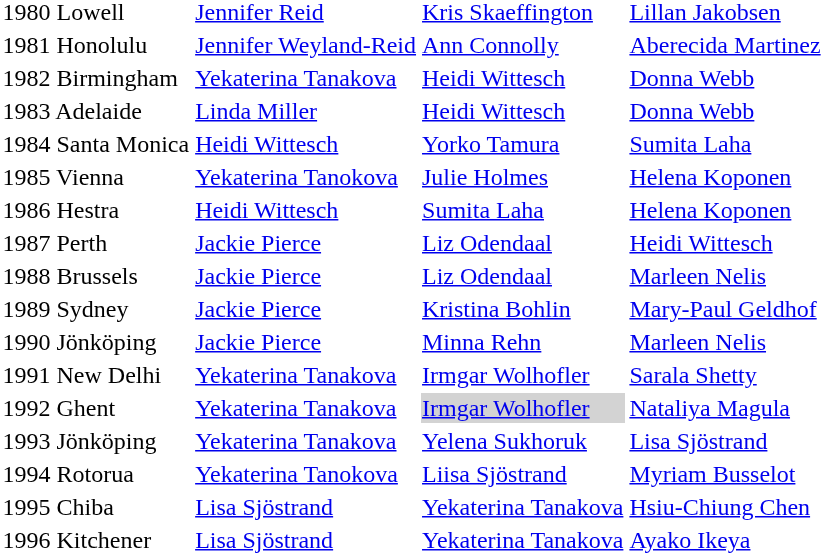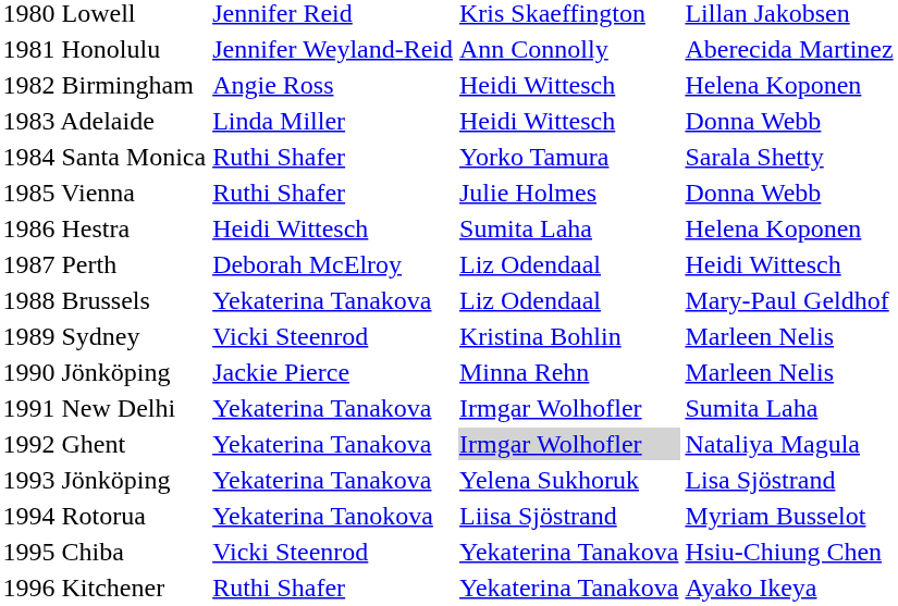1982 Birmingham | column 2: Yekaterina Tanakova -> Angie Ross
1982 Birmingham | column 4: Donna Webb -> Helena Koponen
1984 Santa Monica | column 2: Heidi Wittesch -> Ruthi Shafer
1984 Santa Monica | column 4: Sumita Laha -> Sarala Shetty
1985 Vienna | column 2: Yekaterina Tanokova -> Ruthi Shafer
1985 Vienna | column 4: Helena Koponen -> Donna Webb
1987 Perth | column 2: Jackie Pierce -> Deborah McElroy
1988 Brussels | column 2: Jackie Pierce -> Yekaterina Tanakova
1988 Brussels | column 4: Marleen Nelis -> Mary-Paul Geldhof
1989 Sydney | column 2: Jackie Pierce -> Vicki Steenrod
1989 Sydney | column 4: Mary-Paul Geldhof -> Marleen Nelis
1991 New Delhi | column 4: Sarala Shetty -> Sumita Laha
1995 Chiba | column 2: Lisa Sjöstrand -> Vicki Steenrod
1996 Kitchener | column 2: Lisa Sjöstrand -> Ruthi Shafer
